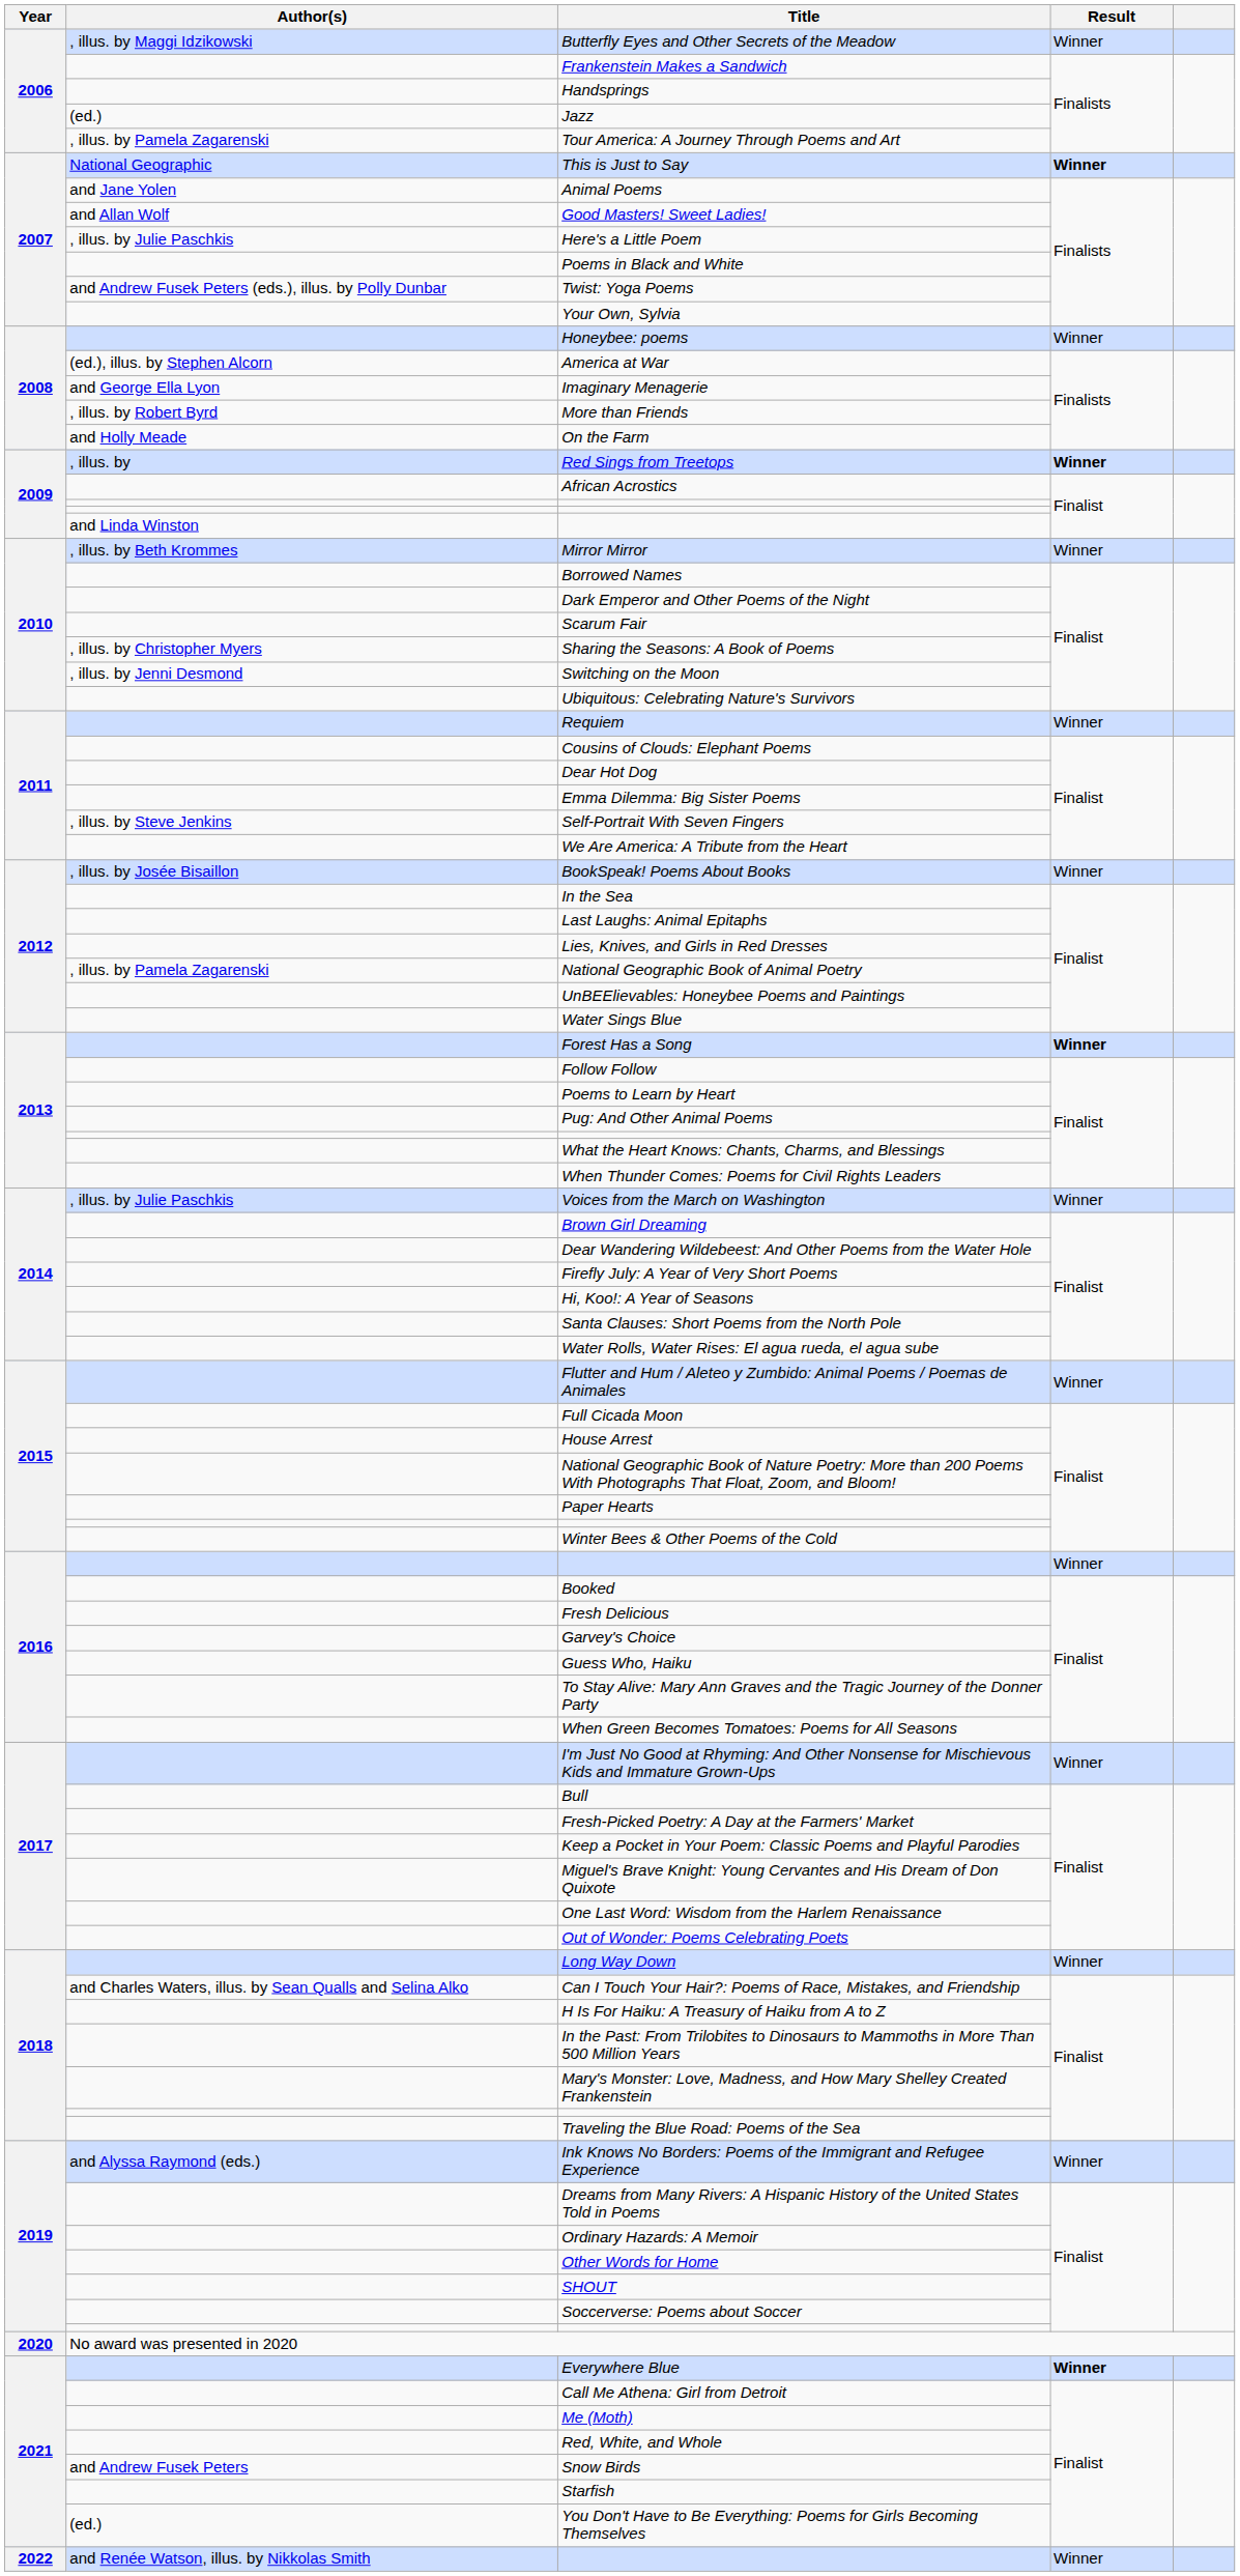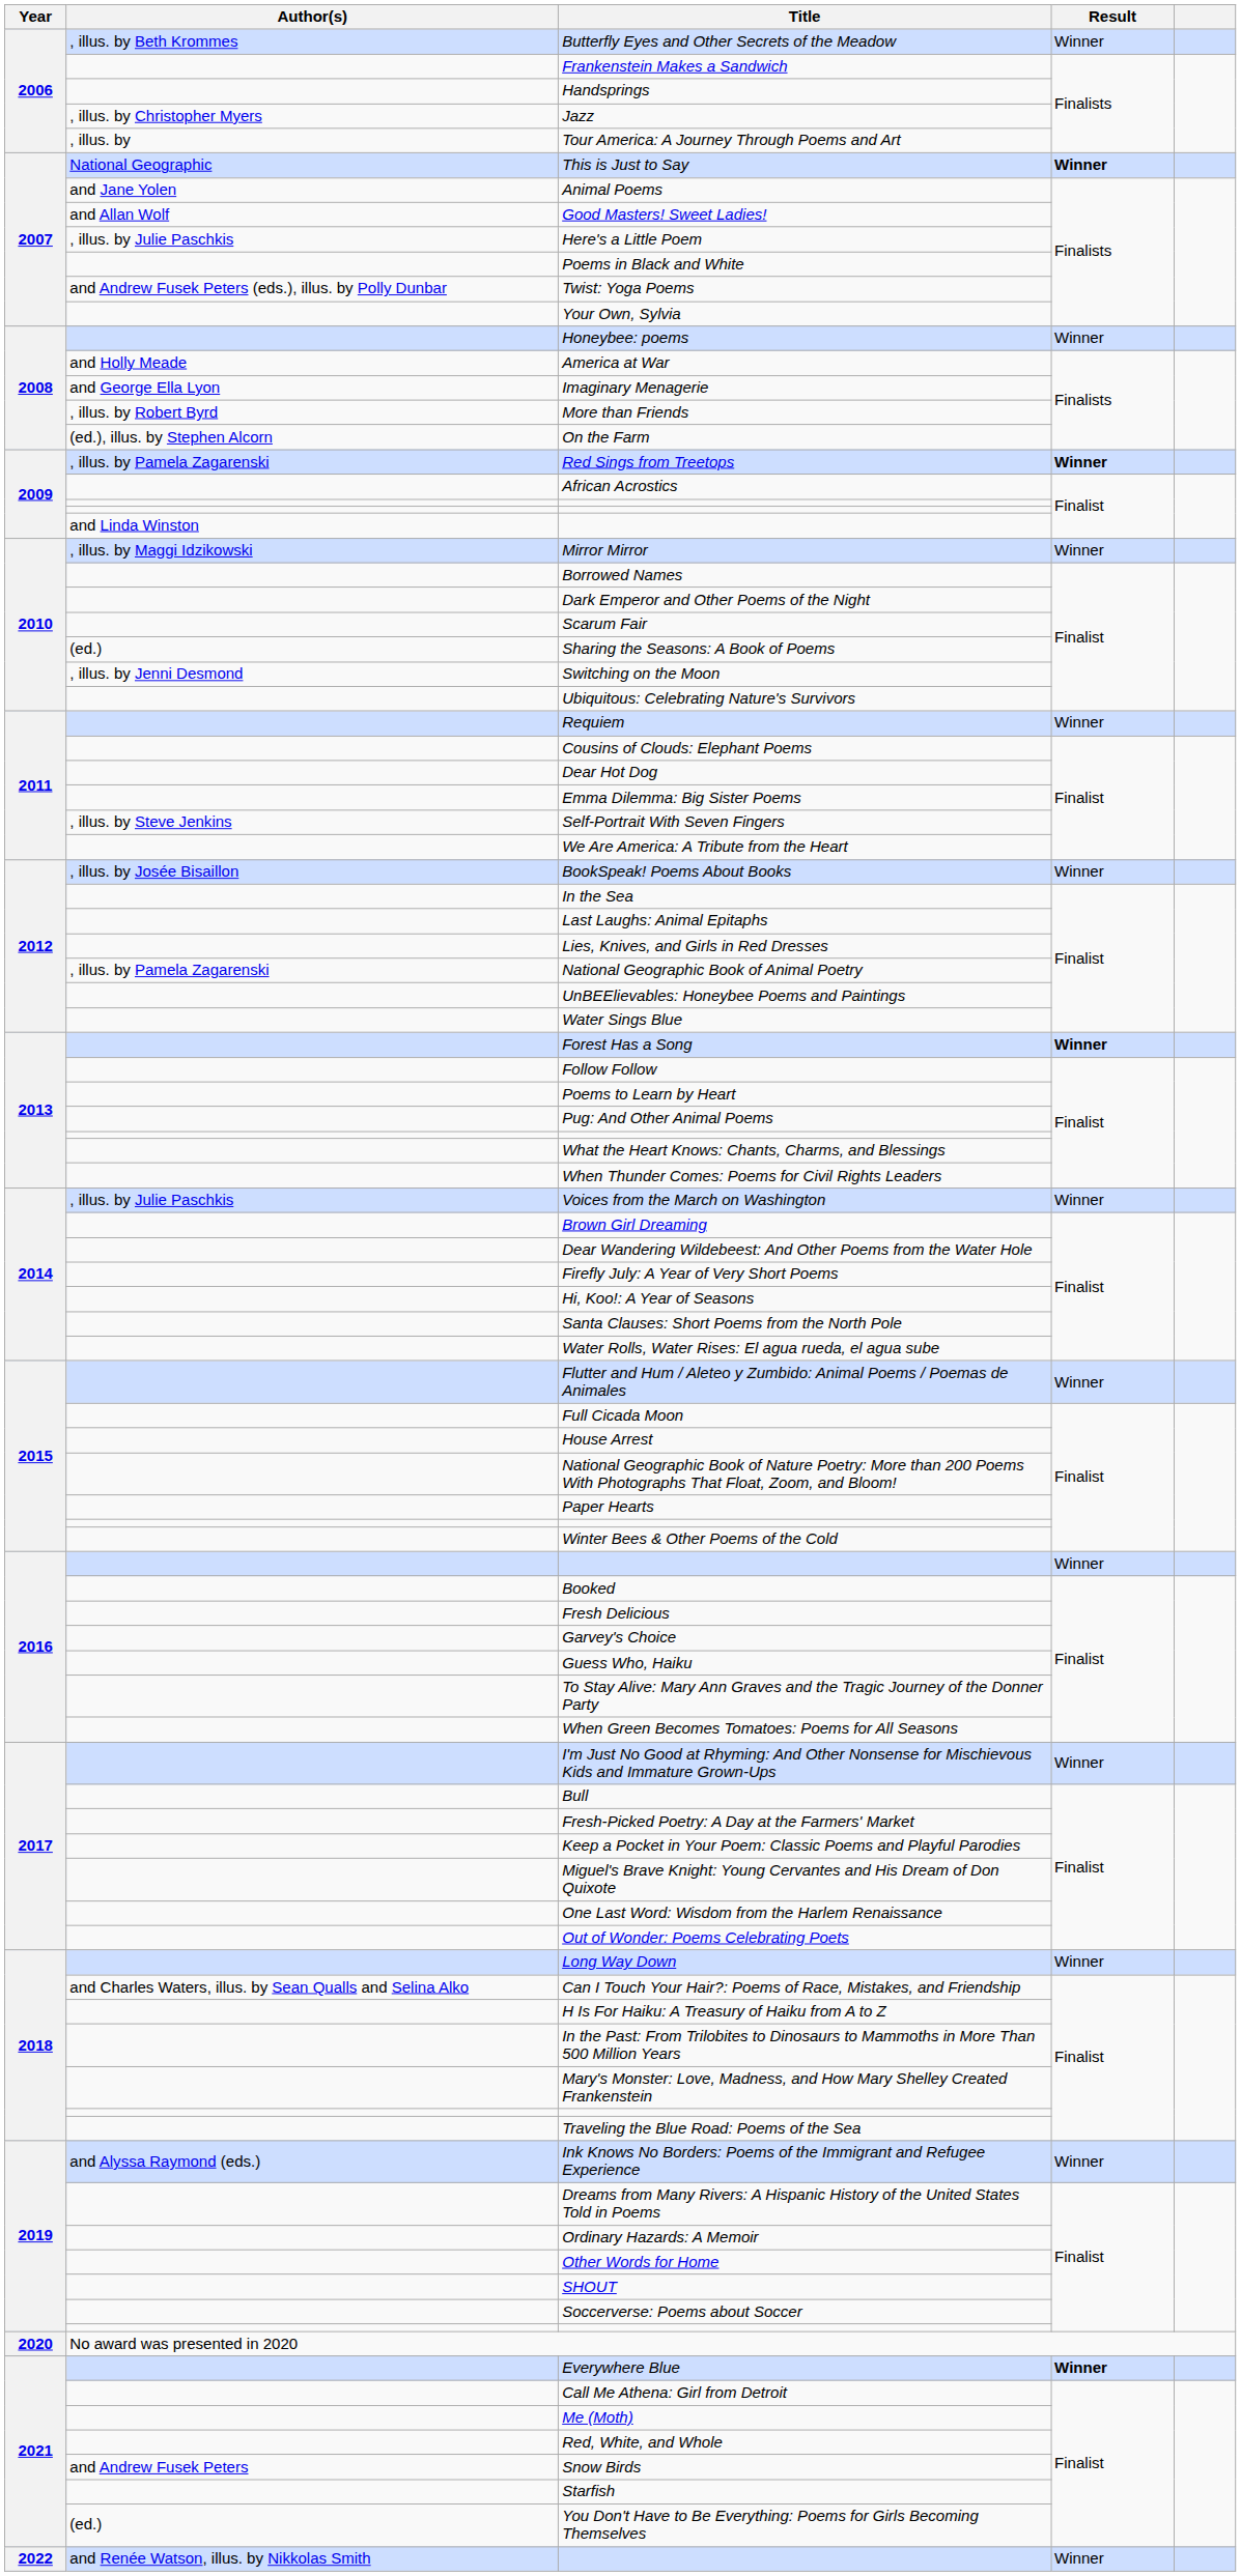Butterfly Eyes and Other Secrets of the Meadow | Author(s): , illus. by Maggi Idzikowski -> , illus. by Beth Krommes
Jazz | Author(s): (ed.) -> , illus. by Christopher Myers
Tour America: A Journey Through Poems and Art | Author(s): , illus. by Pamela Zagarenski -> , illus. by
America at War | Author(s): (ed.), illus. by Stephen Alcorn -> and Holly Meade
On the Farm | Author(s): and Holly Meade -> (ed.), illus. by Stephen Alcorn
Red Sings from Treetops | Author(s): , illus. by -> , illus. by Pamela Zagarenski
Mirror Mirror | Author(s): , illus. by Beth Krommes -> , illus. by Maggi Idzikowski
Sharing the Seasons: A Book of Poems | Author(s): , illus. by Christopher Myers -> (ed.)
